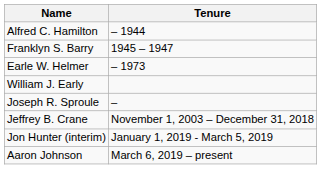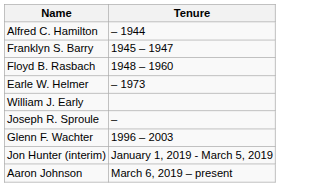+ row: Floyd B. Rasbach | 1948 – 1960
+ row: Glenn F. Wachter | 1996 – 2003
- row: Jeffrey B. Crane | November 1, 2003 – December 31, 2018
